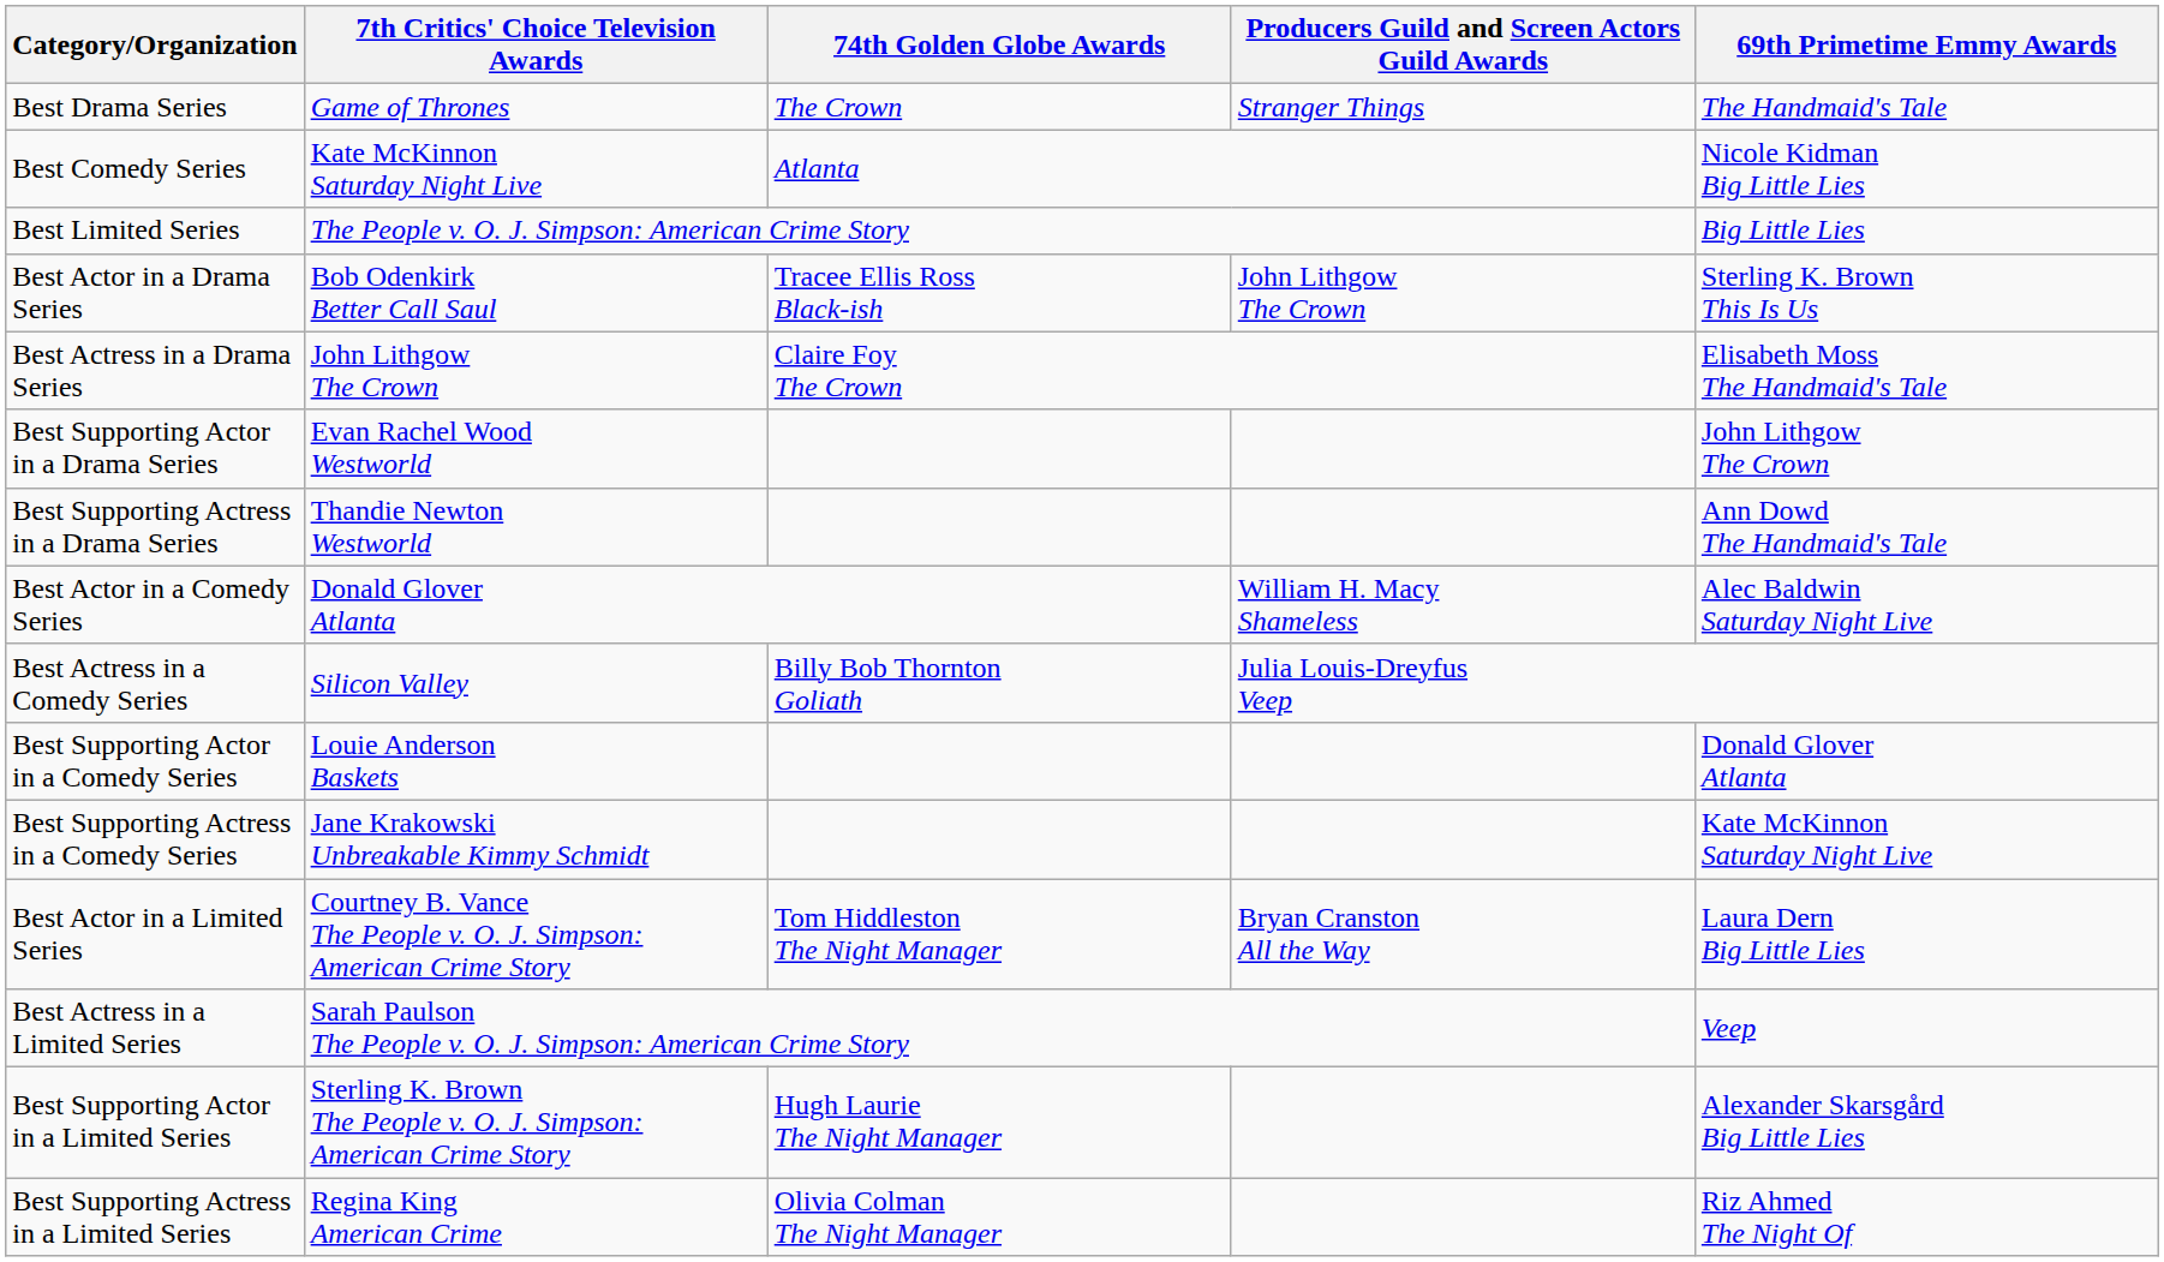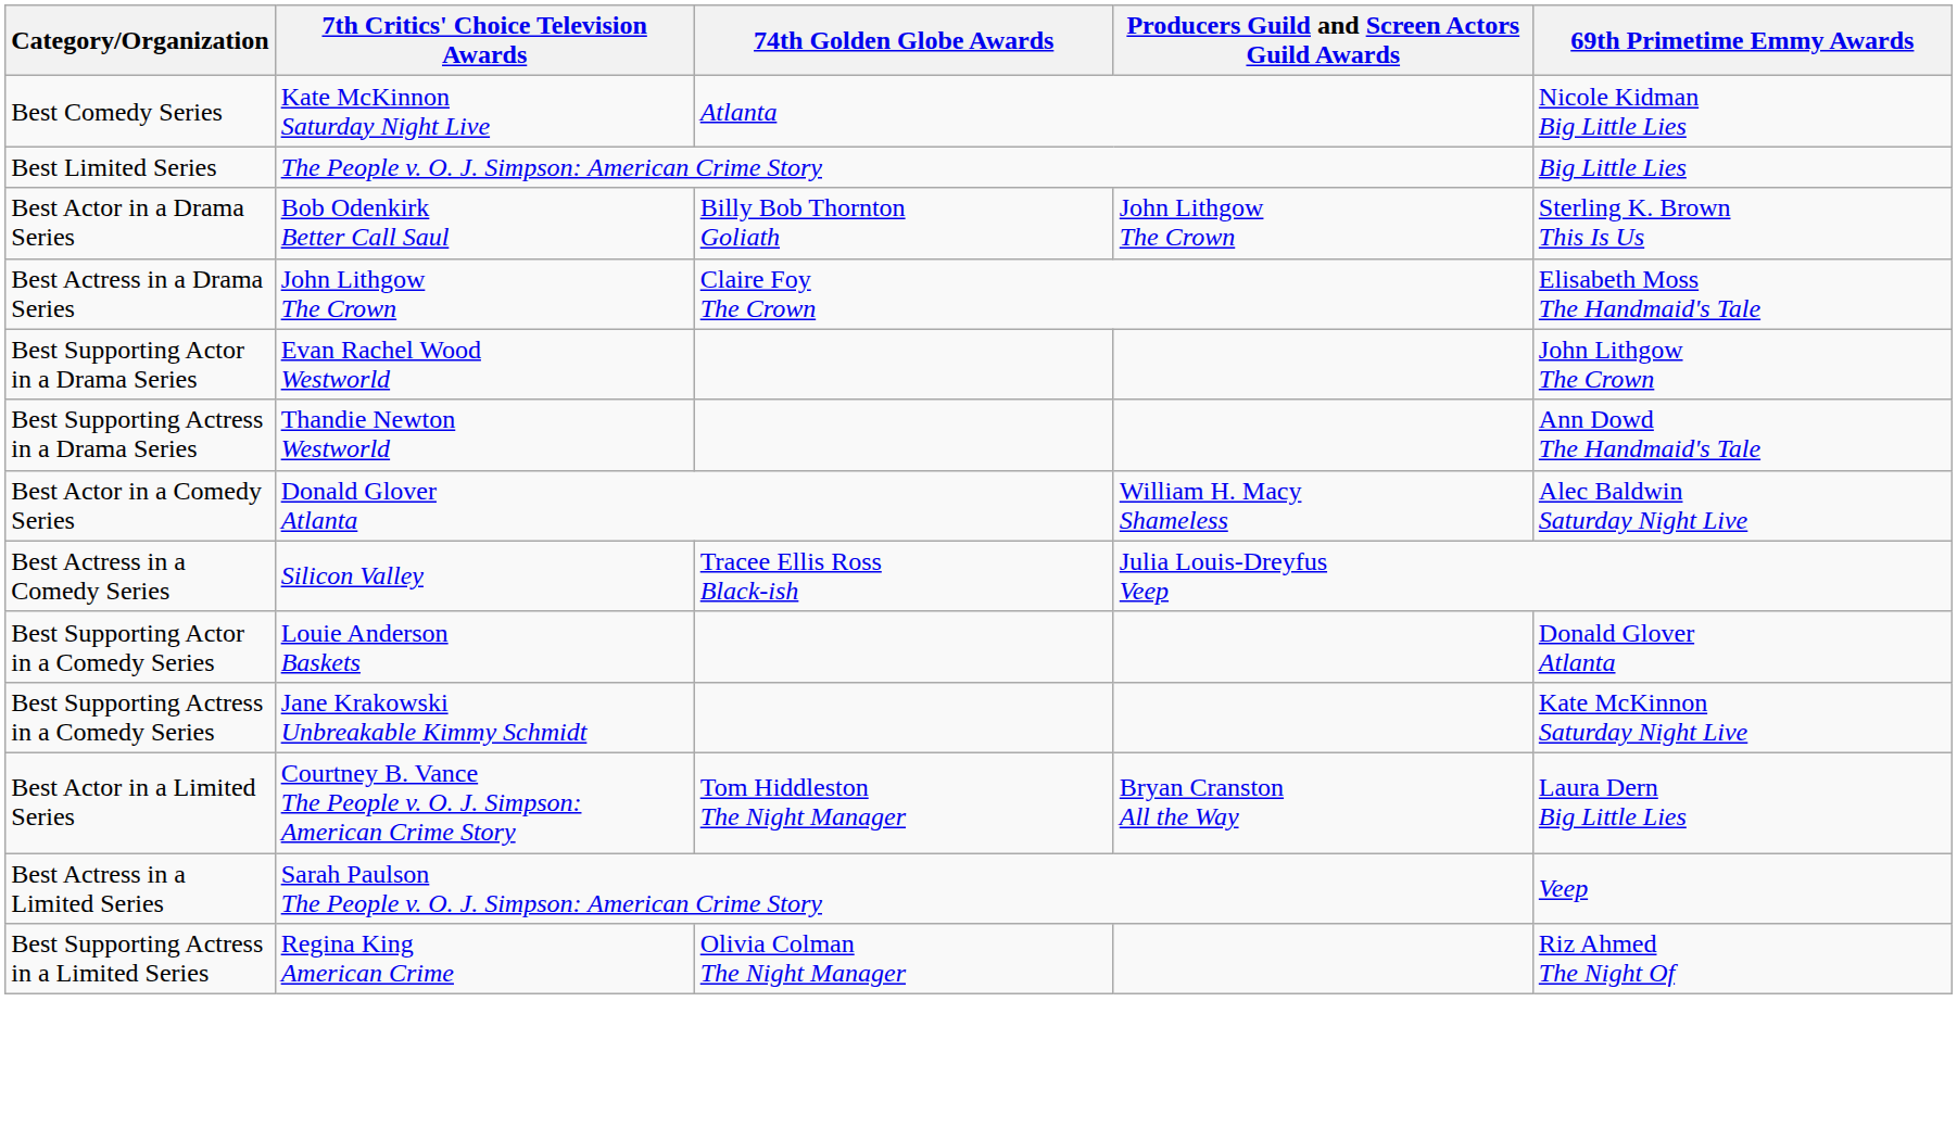- row: Best Drama Series | Game of Thrones | The Crown | Stranger Things | The Handmaid's Tale
Best Actor in a Drama Series | 74th Golden Globe Awards: Tracee Ellis Ross Black-ish -> Billy Bob Thornton Goliath
Best Actress in a Comedy Series | 74th Golden Globe Awards: Billy Bob Thornton Goliath -> Tracee Ellis Ross Black-ish
- row: Best Supporting Actor in a Limited Series | Sterling K. Brown The People v. O. J. Simpson: American Crime Story | Hugh Laurie The Night Manager | Alexander Skarsgård Big Little Lies
